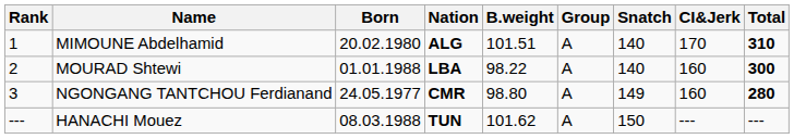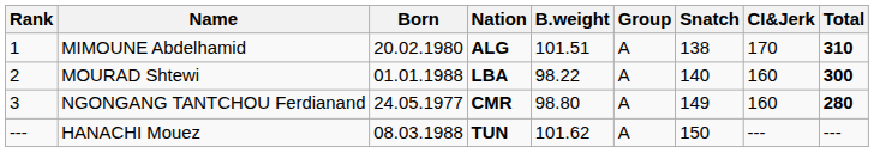MIMOUNE Abdelhamid | Snatch: 140 -> 138
